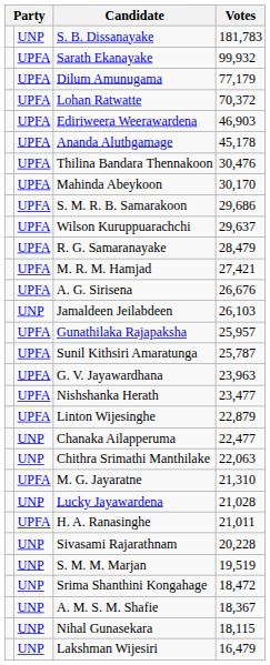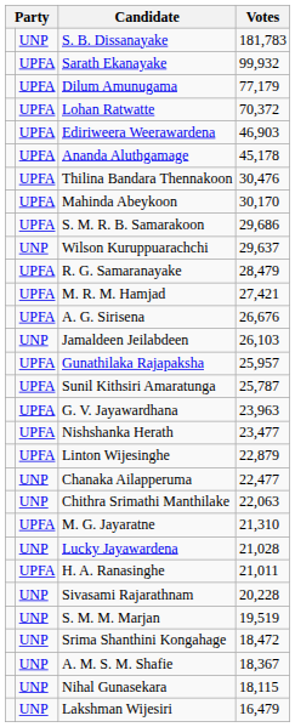Wilson Kuruppuarachchi | column 2: UPFA -> UNP
